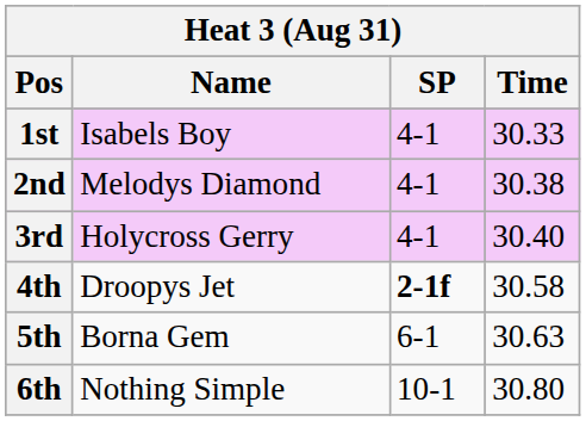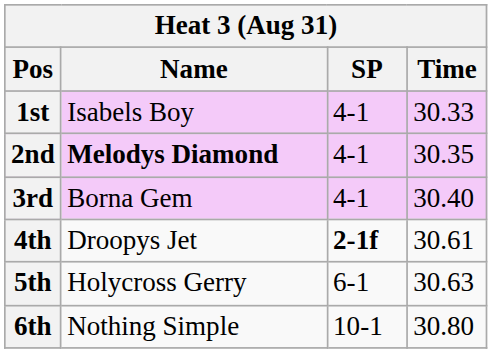2nd | Name: normal -> bold
2nd | Time: 30.38 -> 30.35
3rd | Name: Holycross Gerry -> Borna Gem
4th | Time: 30.58 -> 30.61
5th | Name: Borna Gem -> Holycross Gerry
